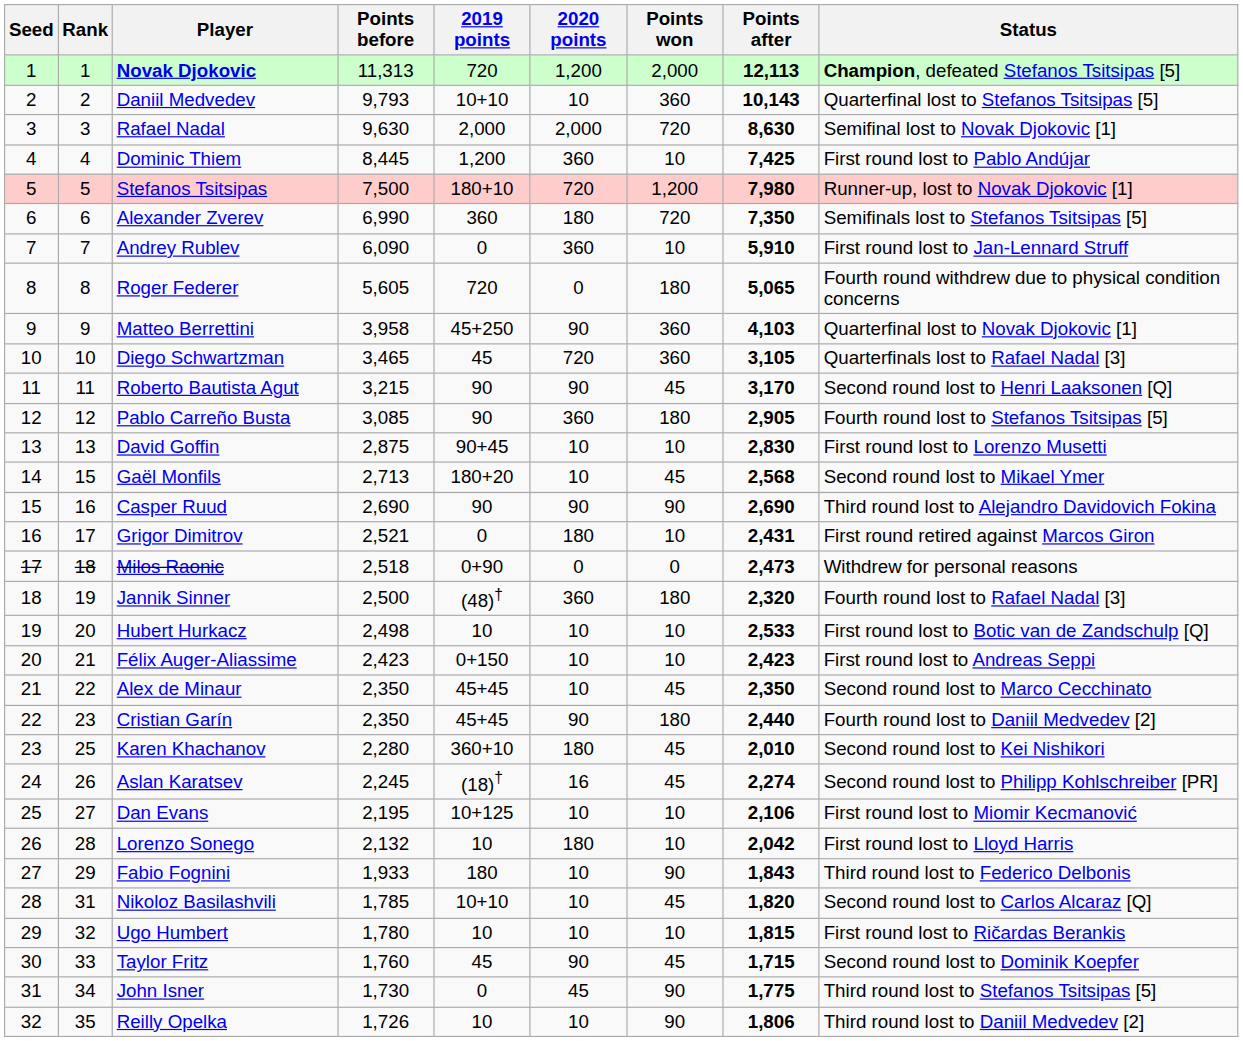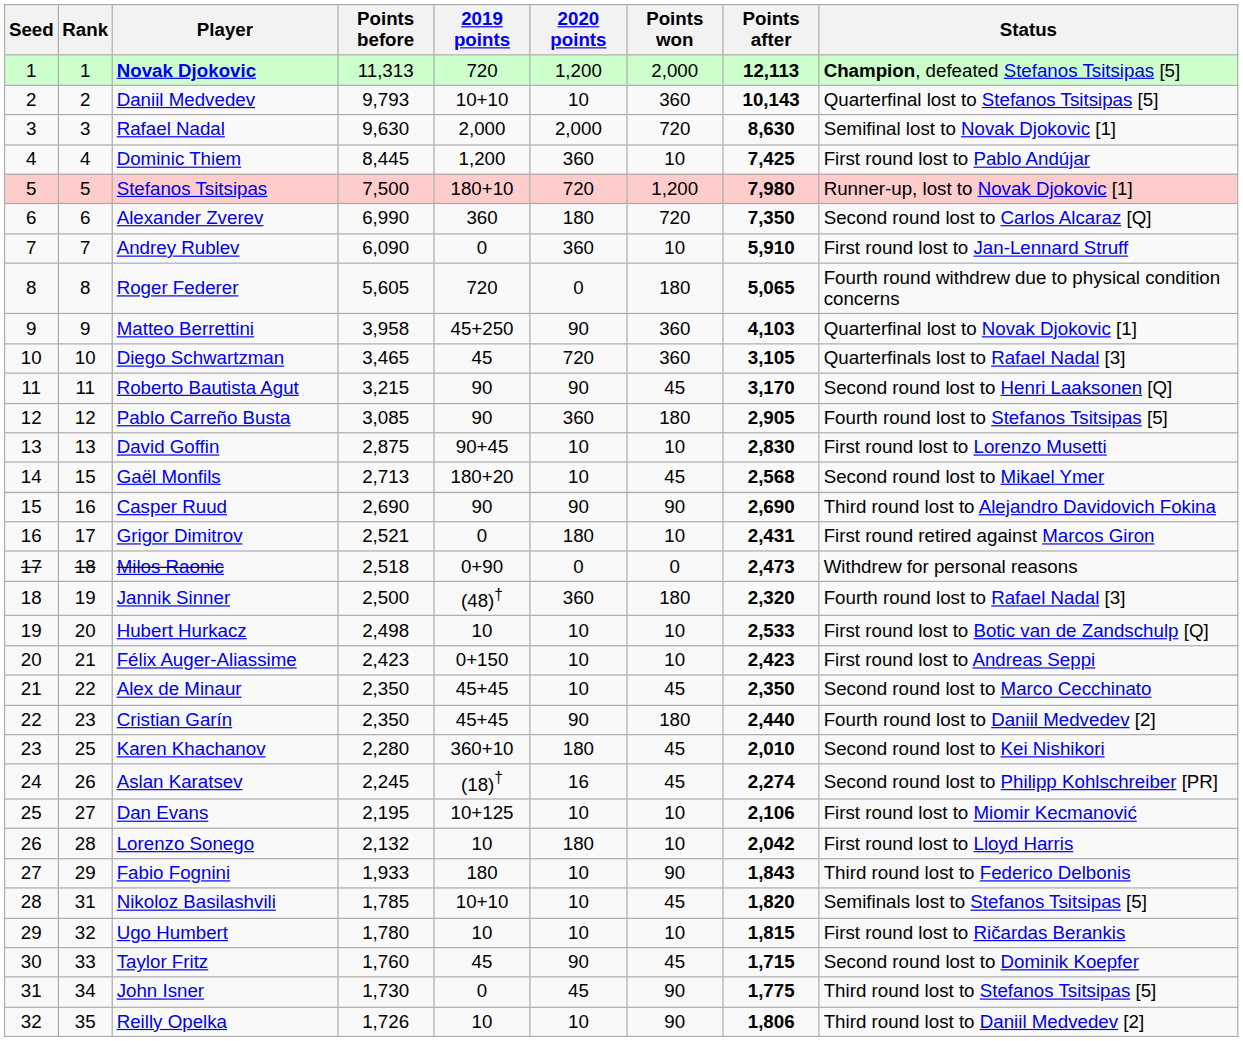Alexander Zverev | Status: Semifinals lost to Stefanos Tsitsipas [5] -> Second round lost to Carlos Alcaraz [Q]
Nikoloz Basilashvili | Status: Second round lost to Carlos Alcaraz [Q] -> Semifinals lost to Stefanos Tsitsipas [5]
